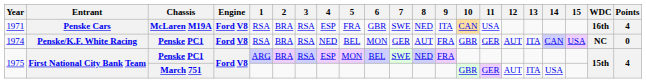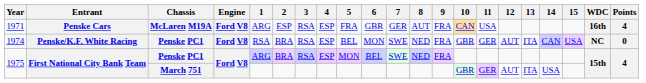1971 | 1: RSA -> ARG
1971 | 2: BRA -> ESP
1971 | 7: SWE -> GER
1971 | 8: NED -> AUT
1971 | 9: ITA -> FRA
1974 | 4: NED -> ESP
1974 | 7: GER -> SWE
1974 | 8: AUT -> NED
